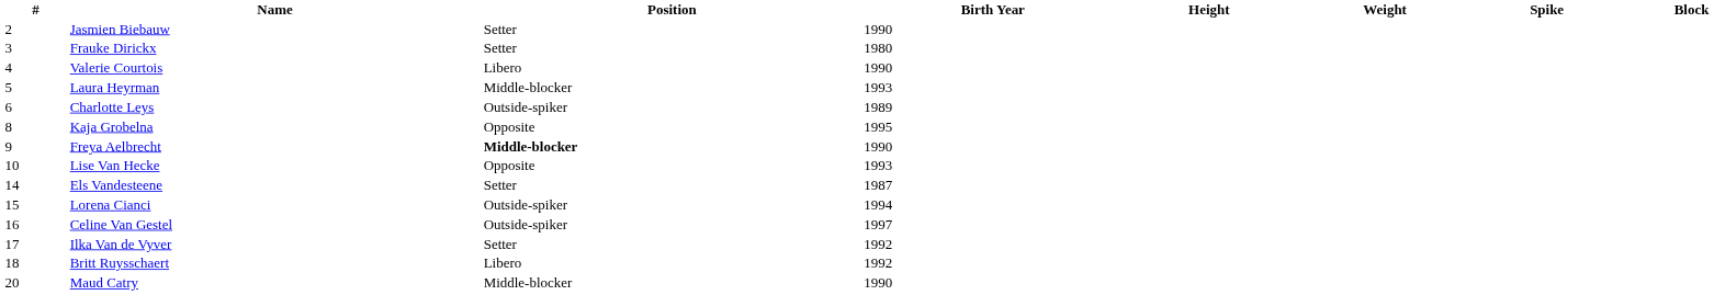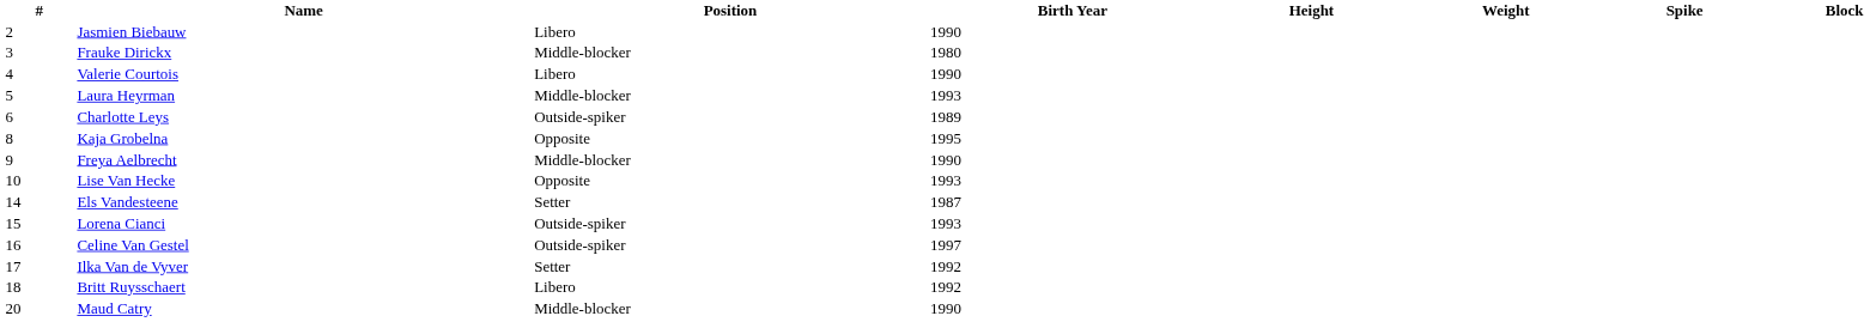Jasmien Biebauw | Position: Setter -> Libero
Frauke Dirickx | Position: Setter -> Middle-blocker
Freya Aelbrecht | Position: bold -> normal
Lorena Cianci | Birth Year: 1994 -> 1993
